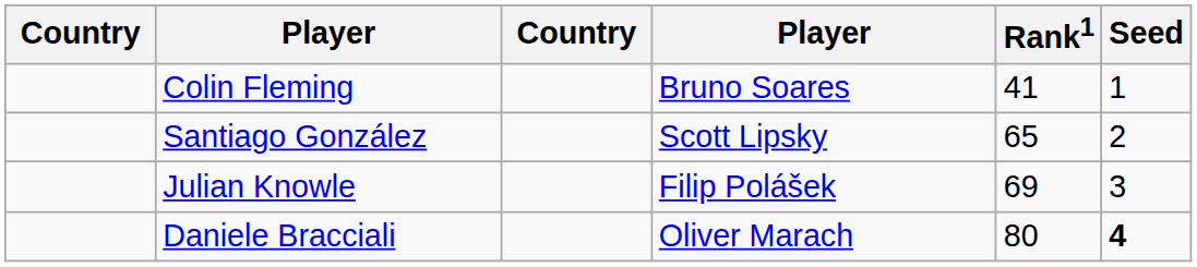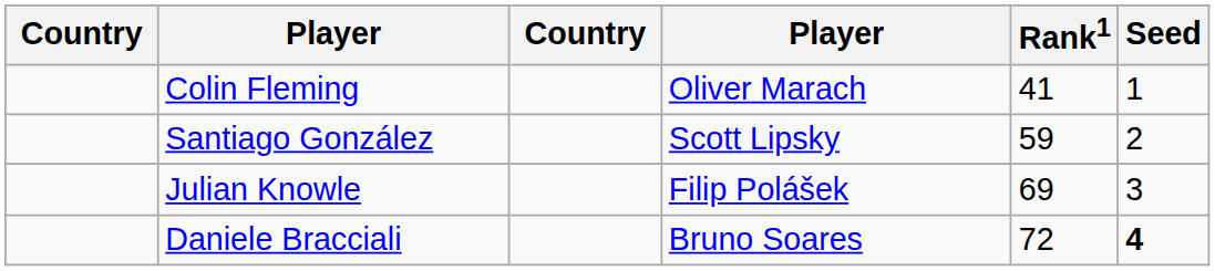Colin Fleming | column 4: Bruno Soares -> Oliver Marach
Santiago González | Rank1: 65 -> 59
Daniele Bracciali | column 4: Oliver Marach -> Bruno Soares
Daniele Bracciali | Rank1: 80 -> 72
